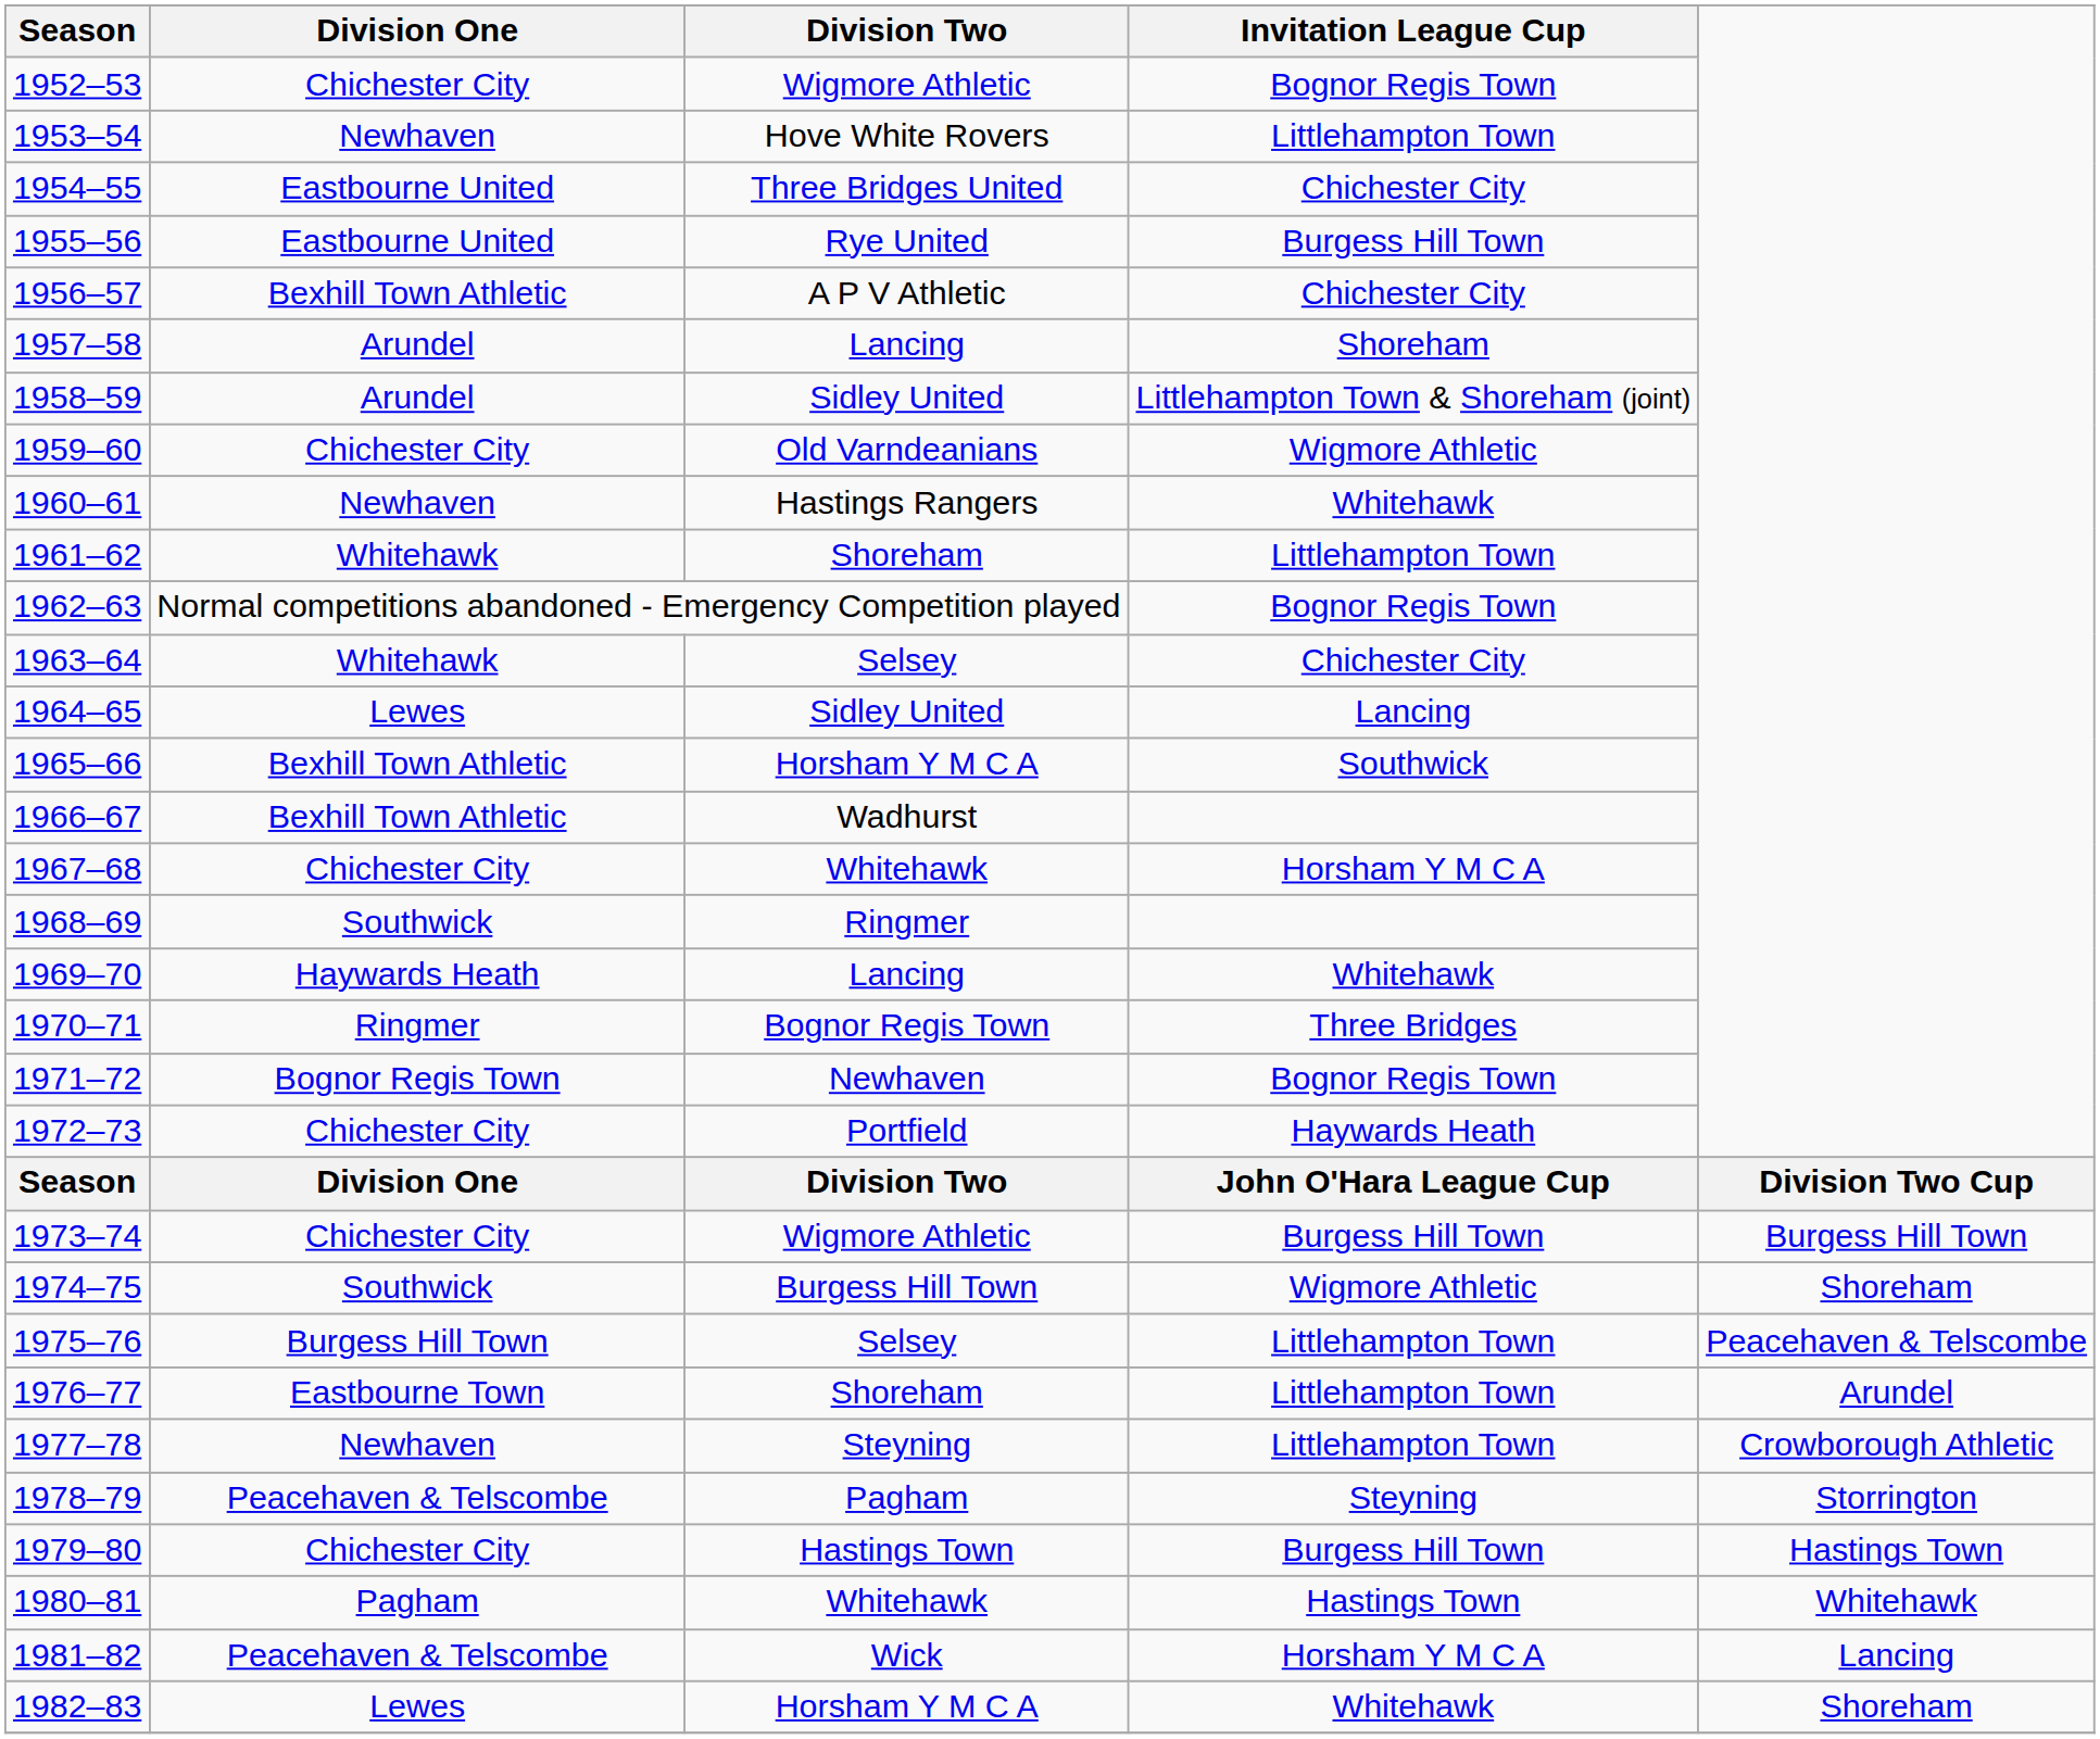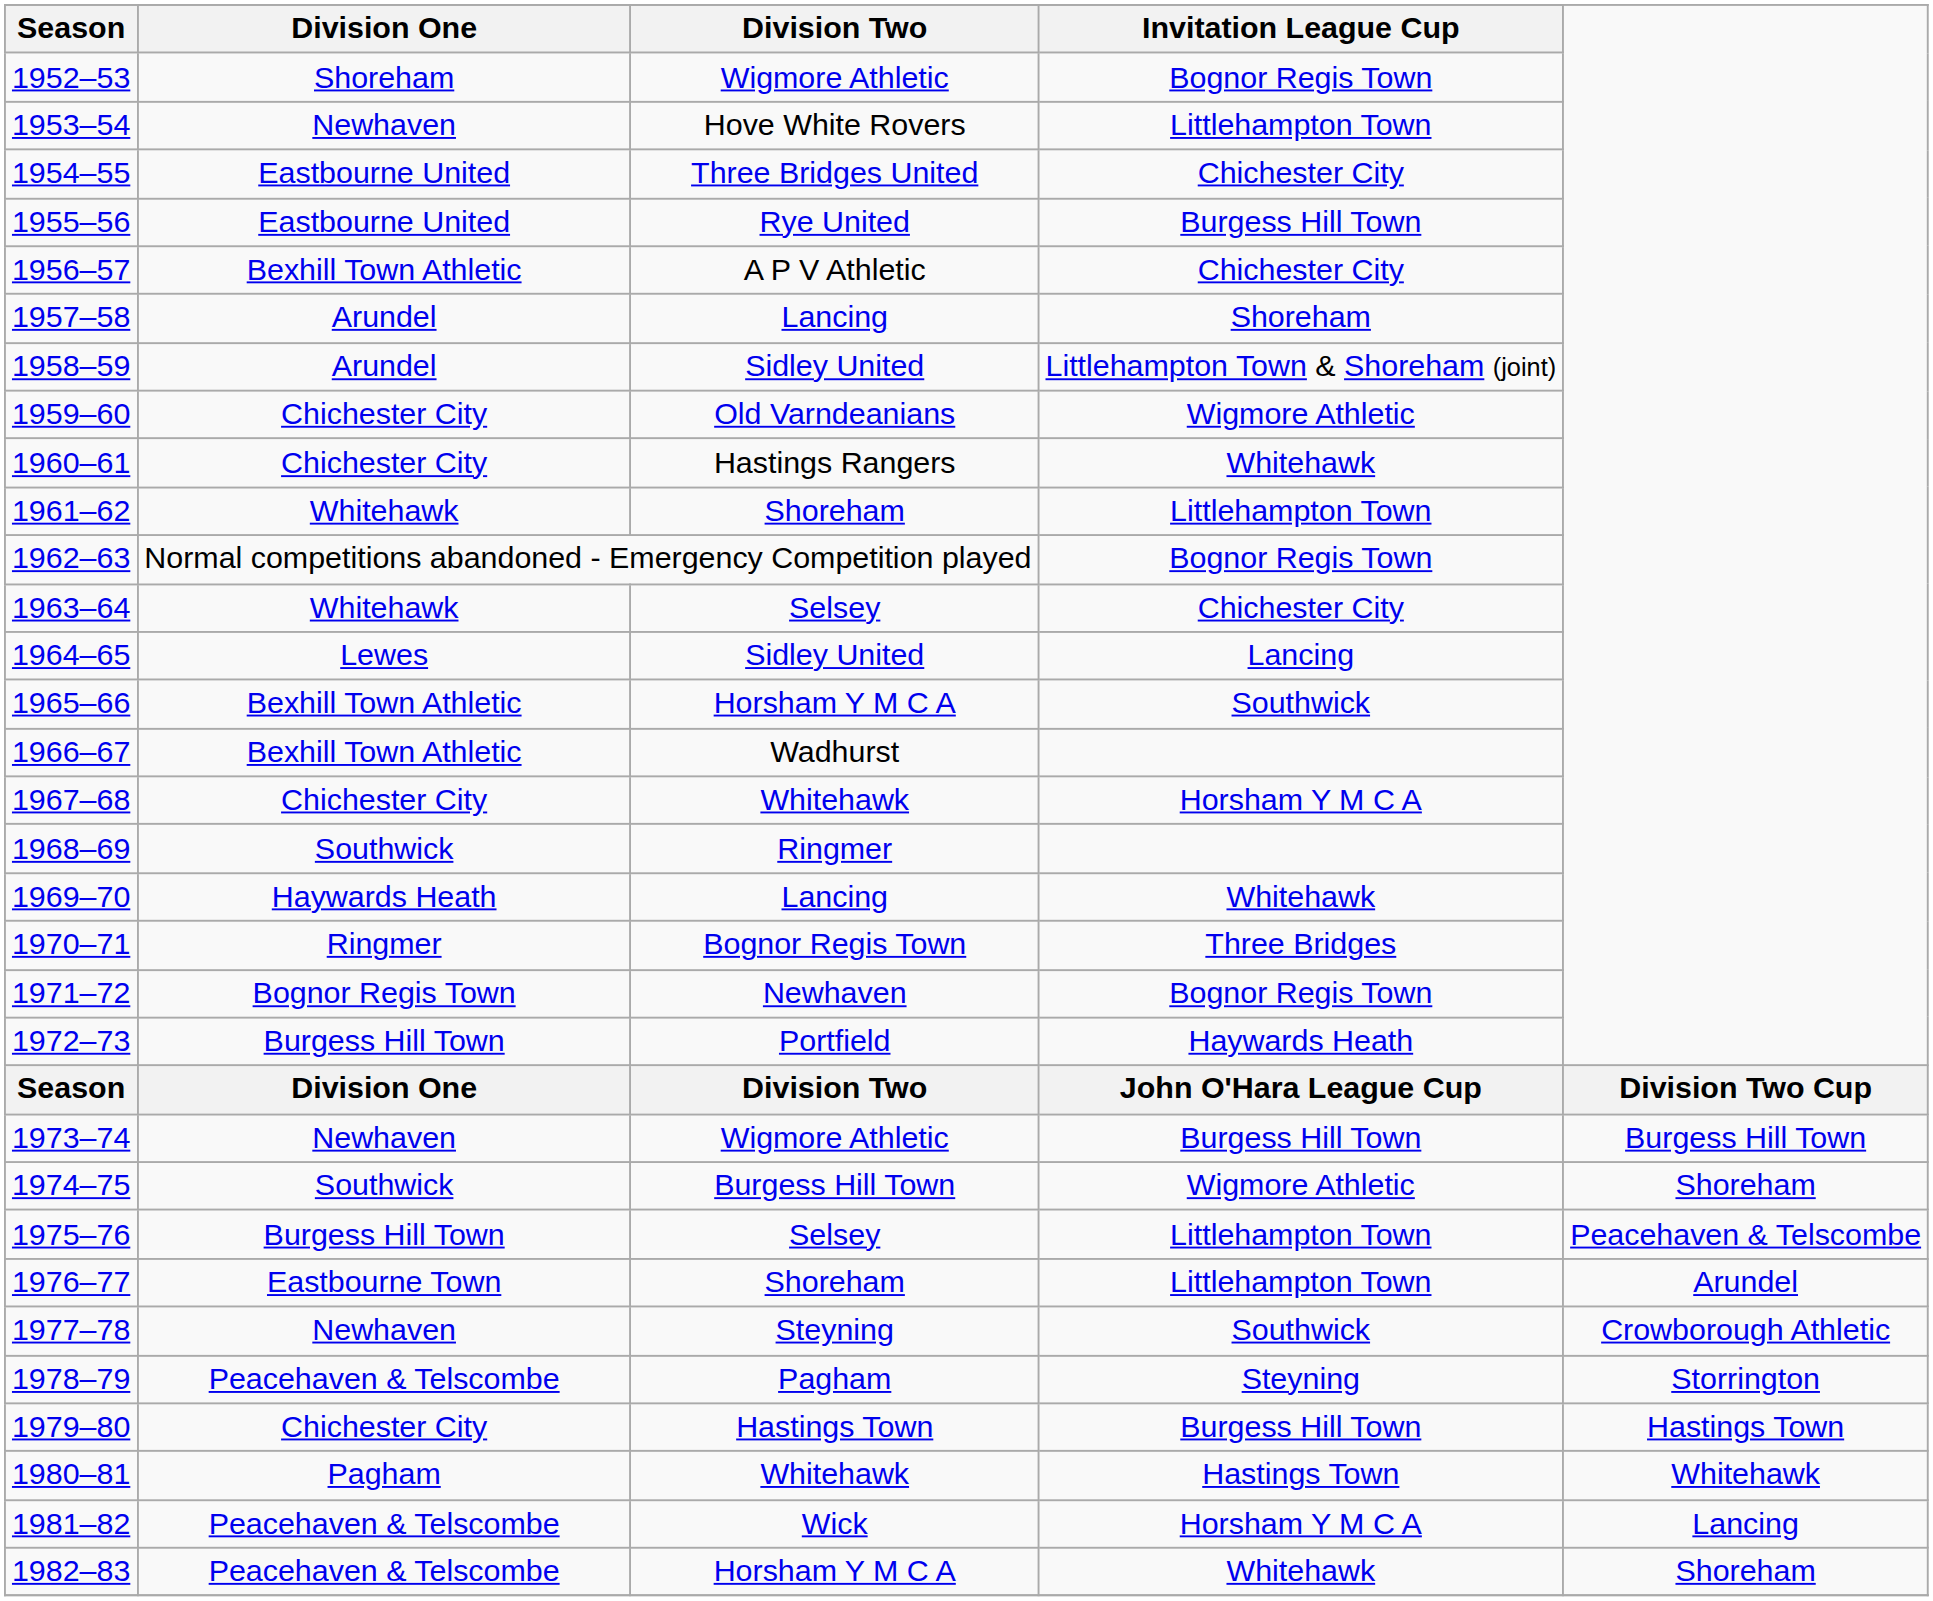1952–53 | Division One: Chichester City -> Shoreham
1960–61 | Division One: Newhaven -> Chichester City
1972–73 | Division One: Chichester City -> Burgess Hill Town
1973–74 | Division One: Chichester City -> Newhaven
1977–78 | Invitation League Cup: Littlehampton Town -> Southwick
1982–83 | Division One: Lewes -> Peacehaven & Telscombe
